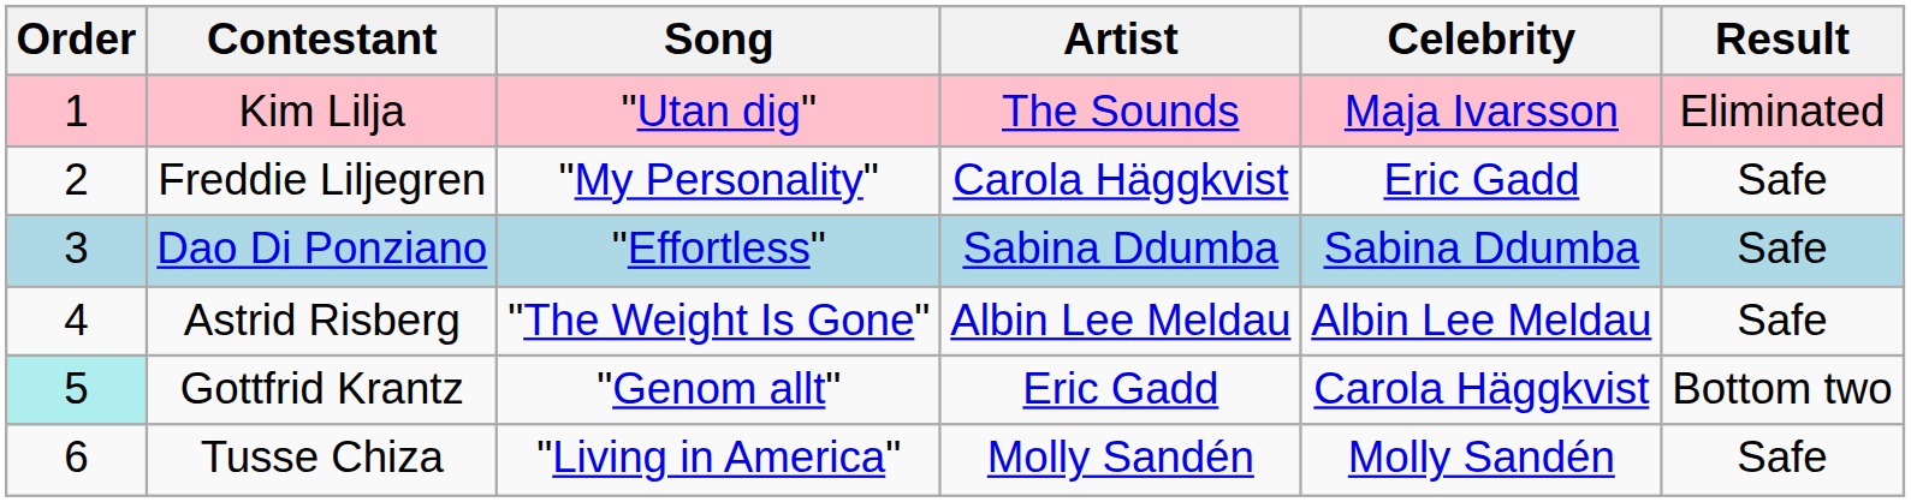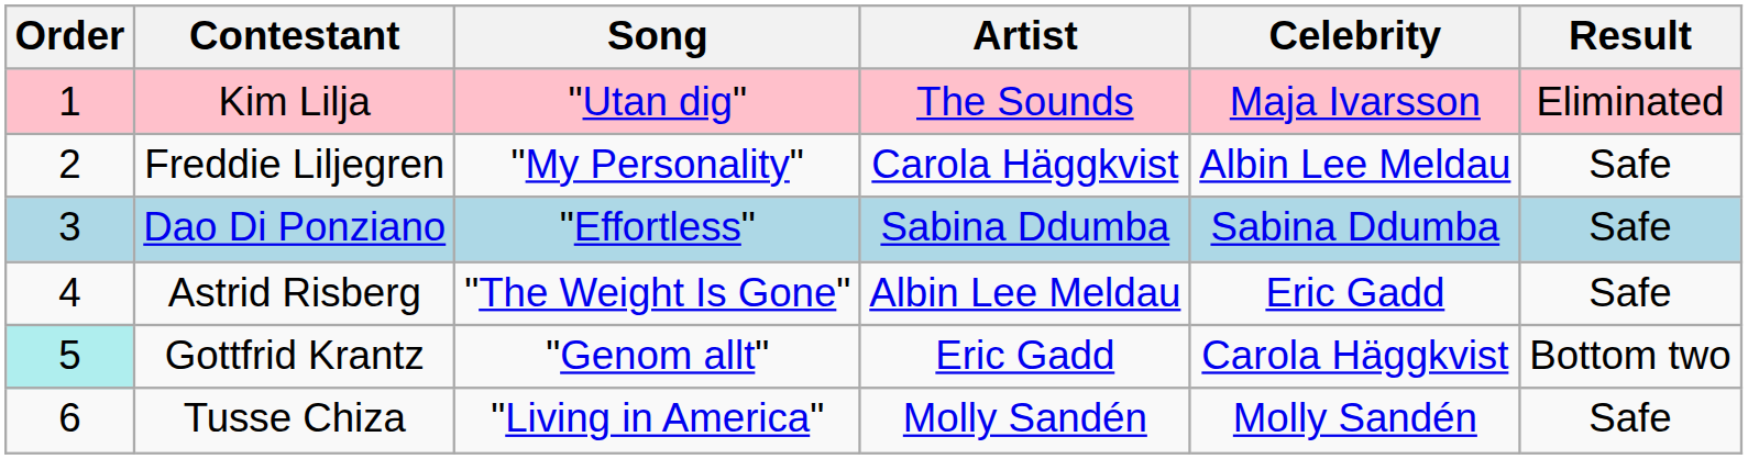Freddie Liljegren | Celebrity: Eric Gadd -> Albin Lee Meldau
Astrid Risberg | Celebrity: Albin Lee Meldau -> Eric Gadd
